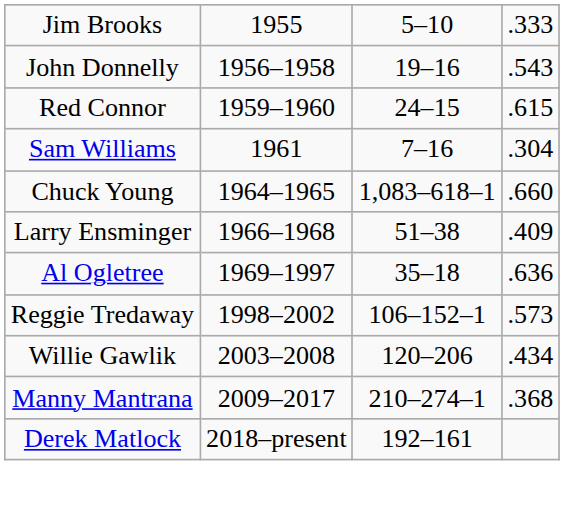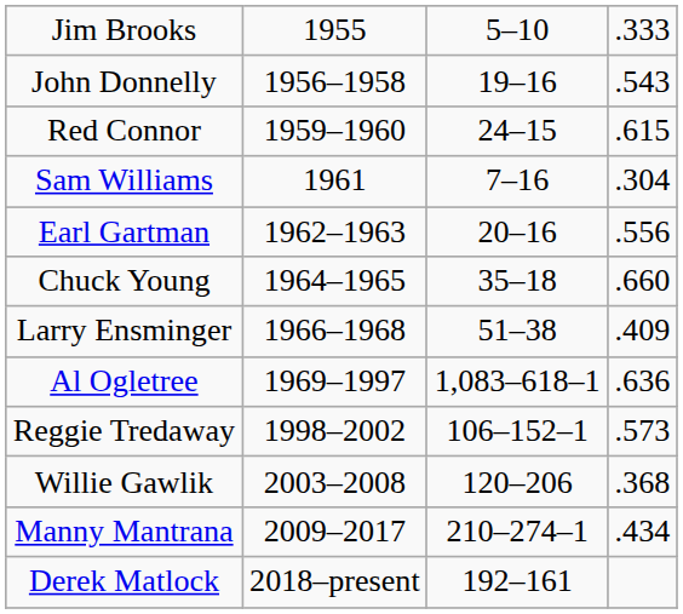+ row: Earl Gartman | 1962–1963 | 20–16 | .556
Chuck Young | column 3: 1,083–618–1 -> 35–18
Al Ogletree | column 3: 35–18 -> 1,083–618–1
Willie Gawlik | column 4: .434 -> .368
Manny Mantrana | column 4: .368 -> .434
